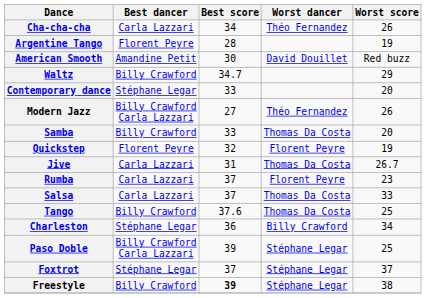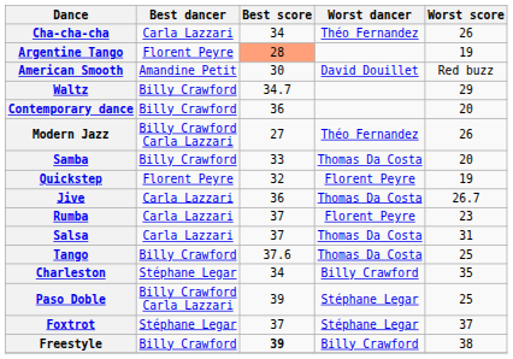Argentine Tango | Best score: no background -> lightsalmon background
Contemporary dance | Best dancer: Stéphane Legar -> Billy Crawford
Contemporary dance | Best score: 33 -> 36
Jive | Best score: 31 -> 36
Salsa | Worst score: 33 -> 31
Charleston | Best score: 36 -> 34
Charleston | Worst score: 34 -> 35
Freestyle | Worst dancer: Stéphane Legar -> Billy Crawford
